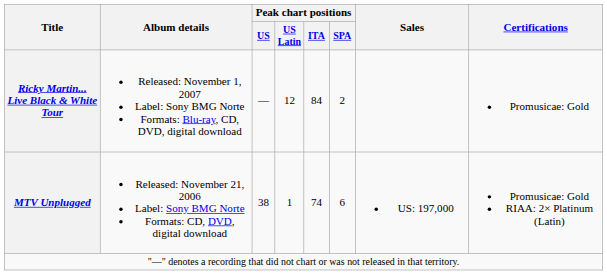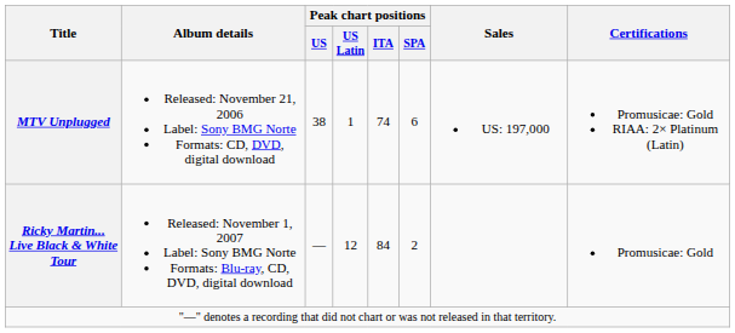rows swapped: MTV Unplugged <-> Ricky Martin... Live Black & White Tour
